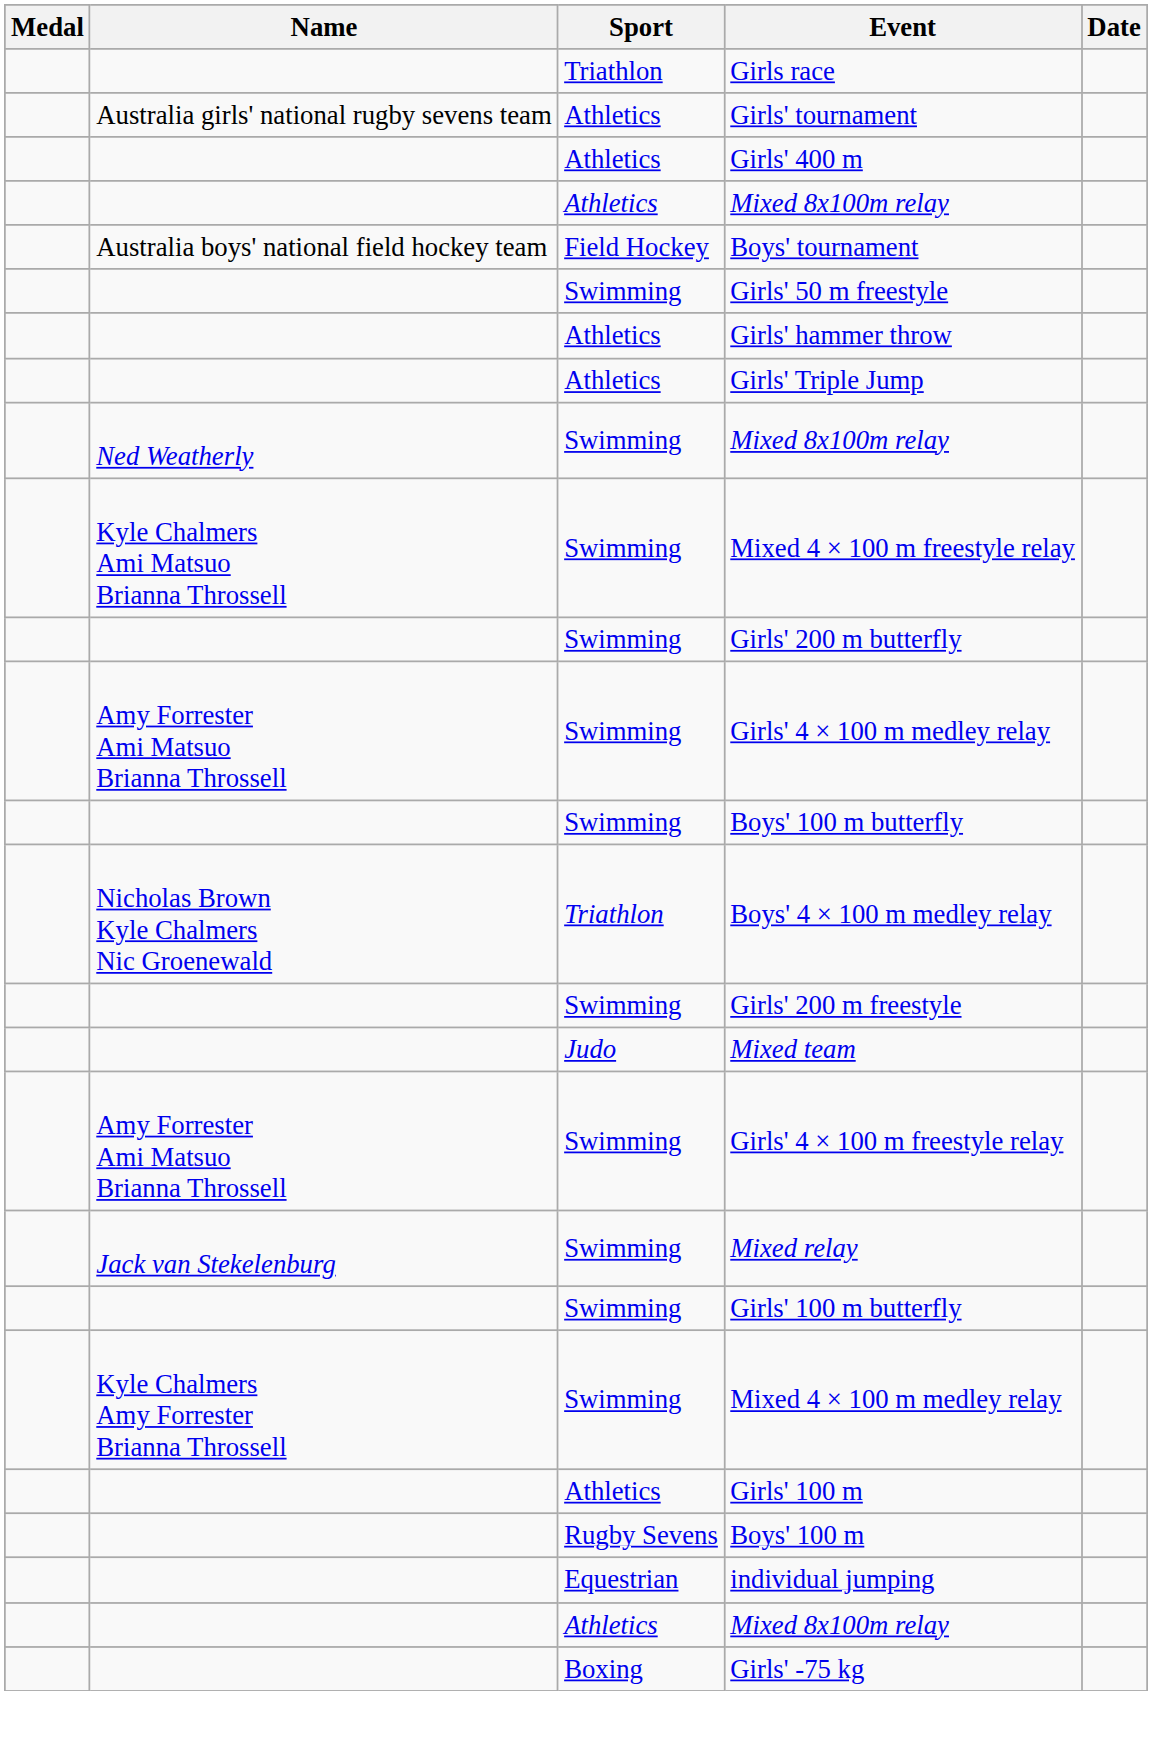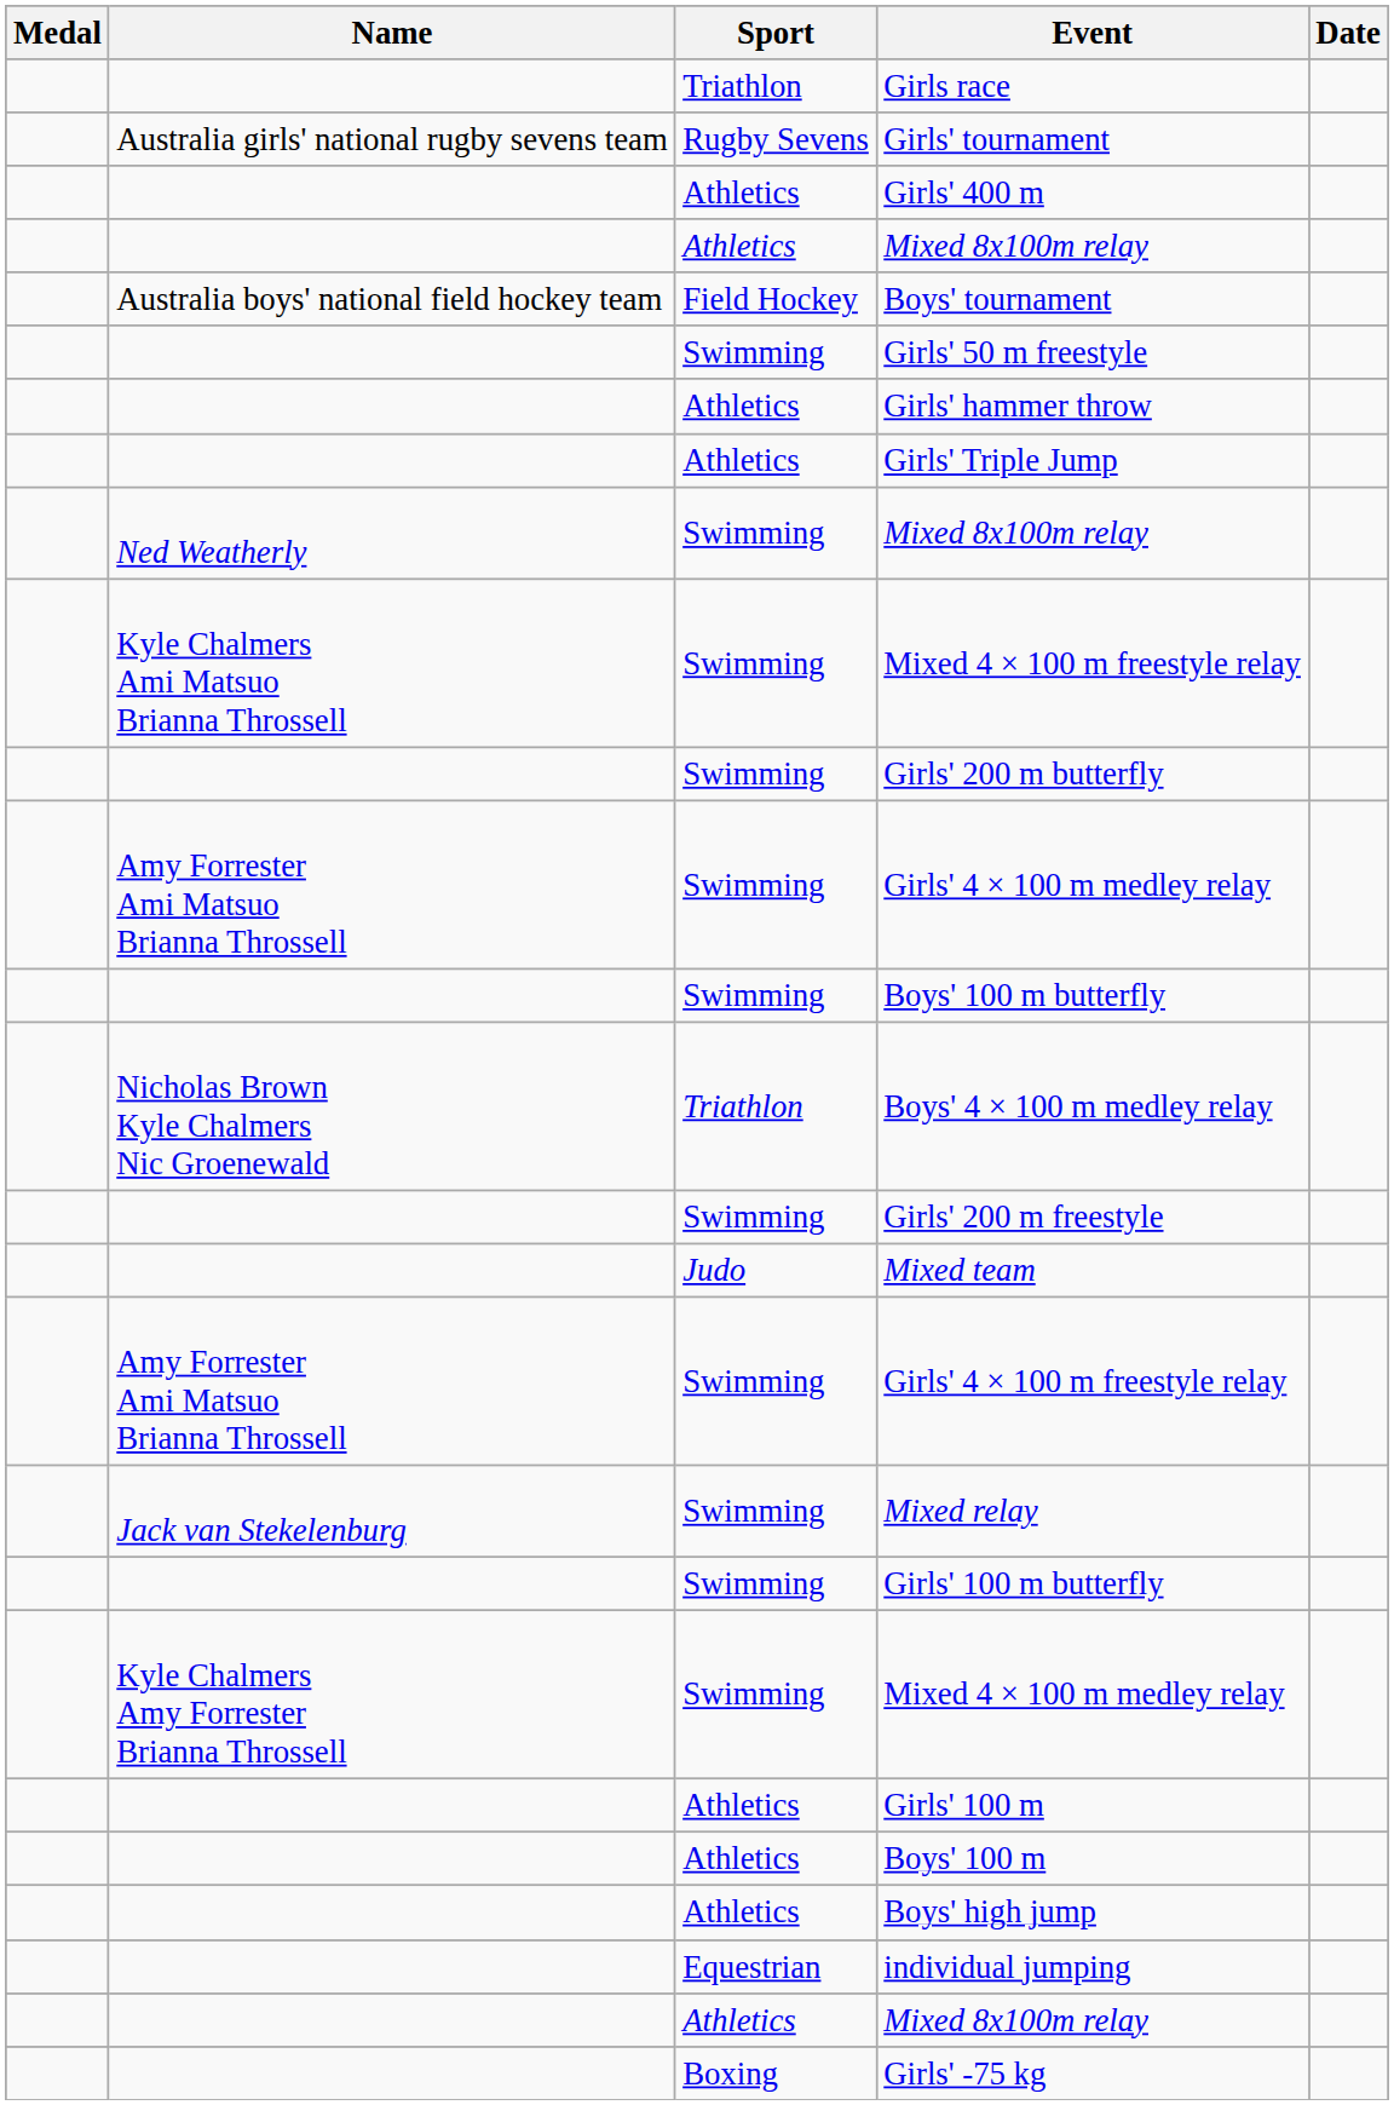Girls' tournament | Sport: Athletics -> Rugby Sevens
Boys' 100 m | Sport: Rugby Sevens -> Athletics
+ row: Athletics | Boys' high jump
